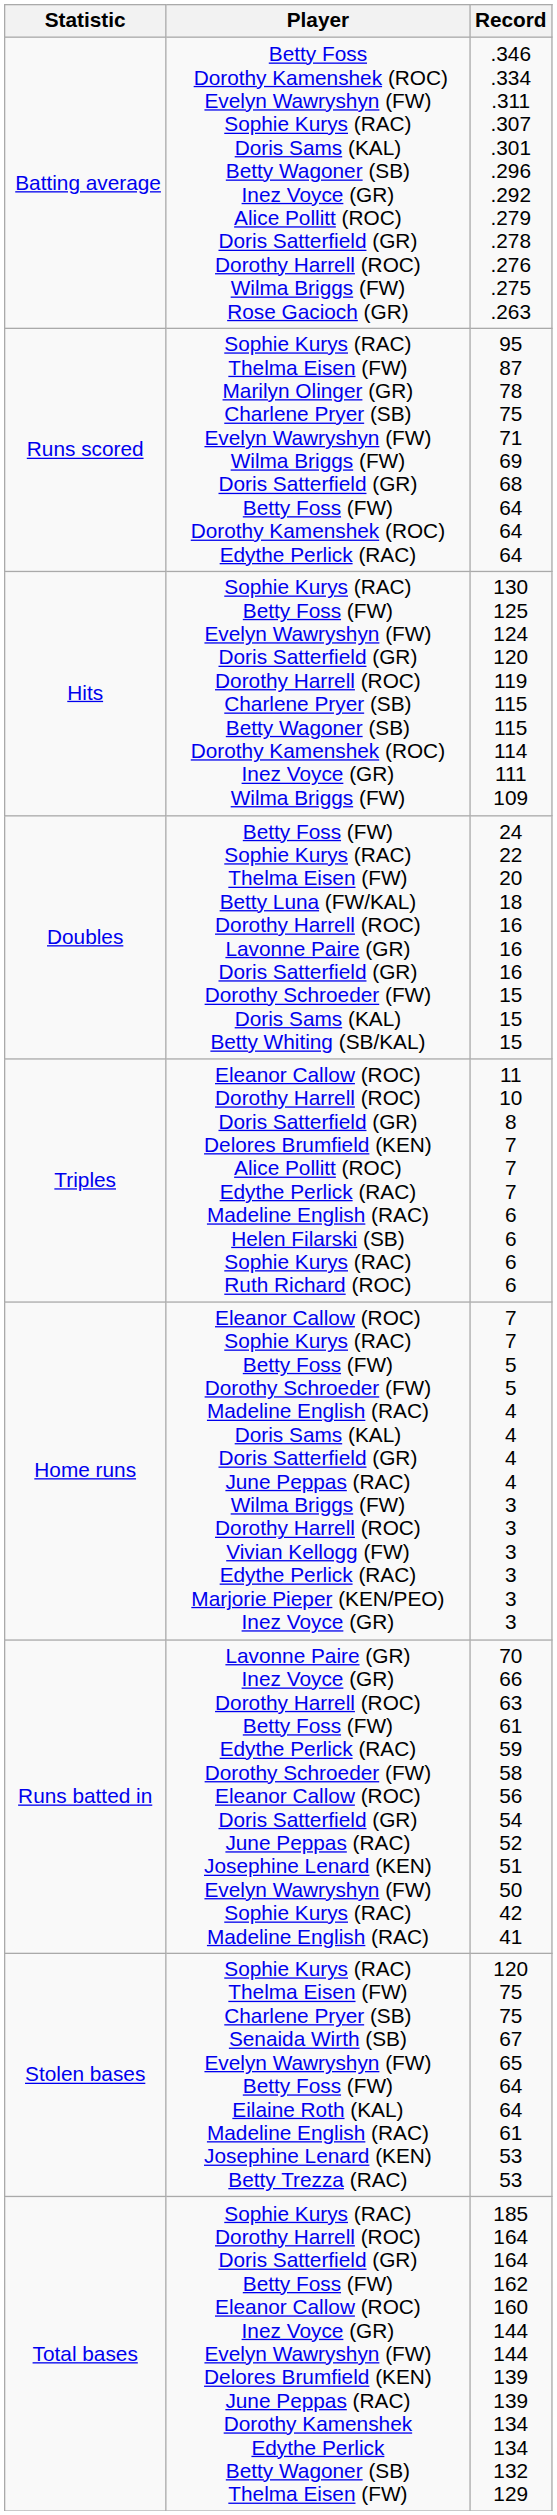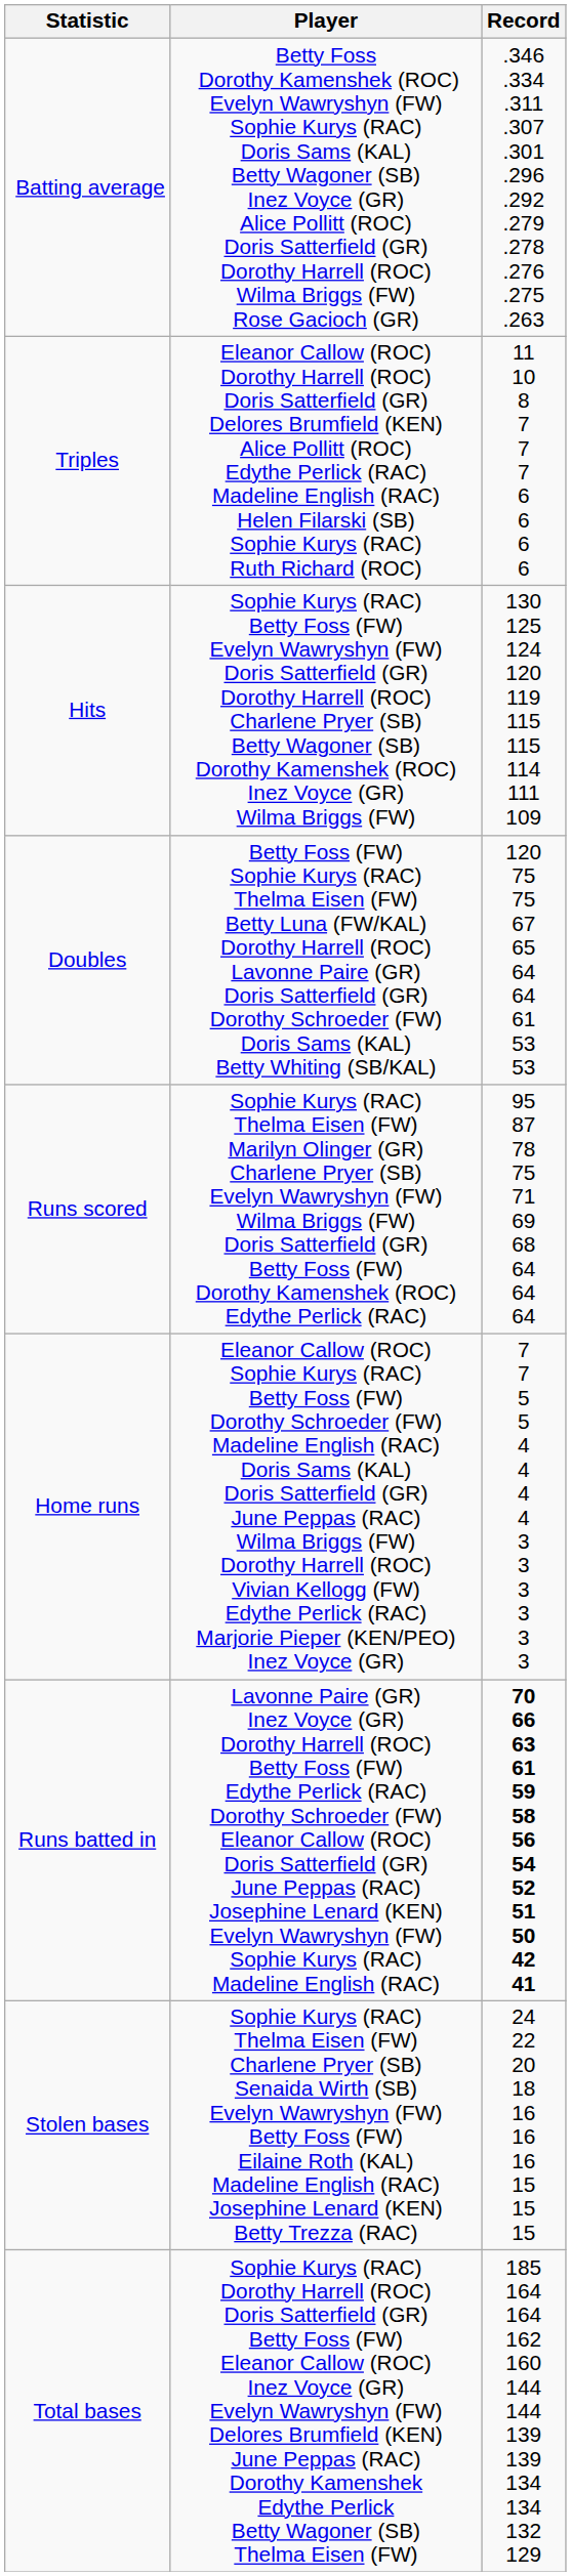rows swapped: Runs scored <-> Triples
Doubles | Record: 24 22 20 18 16 16 16 15 15 15 -> 120 75 75 67 65 64 64 61 53 53
Runs batted in | Record: normal -> bold
Stolen bases | Record: 120 75 75 67 65 64 64 61 53 53 -> 24 22 20 18 16 16 16 15 15 15
